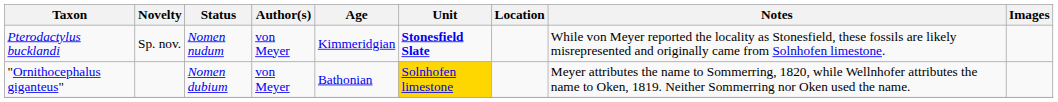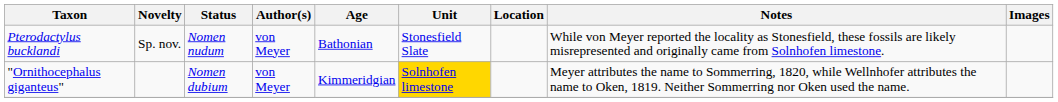Pterodactylus bucklandi | Age: Kimmeridgian -> Bathonian
Pterodactylus bucklandi | Unit: bold -> normal
"Ornithocephalus giganteus" | Age: Bathonian -> Kimmeridgian
